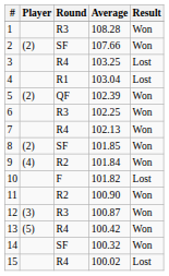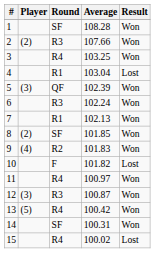1 | Round: R3 -> SF
2 | Round: SF -> R3
3 | Result: Lost -> Won
5 | Player: (2) -> (3)
6 | Average: 102.25 -> 102.24
7 | Round: R4 -> R1
9 | Average: 101.84 -> 101.83
11 | Round: R2 -> R4
11 | Average: 100.90 -> 100.97
14 | Average: 100.32 -> 100.31
